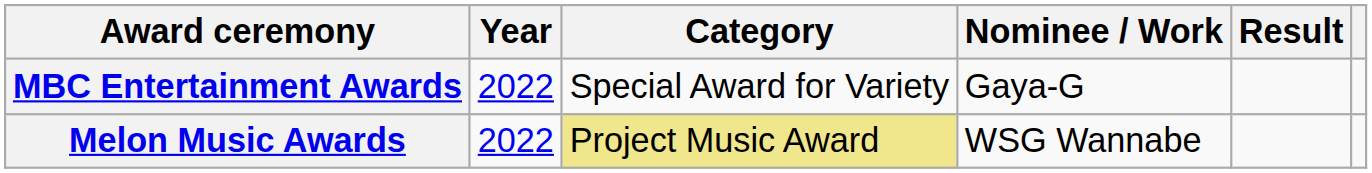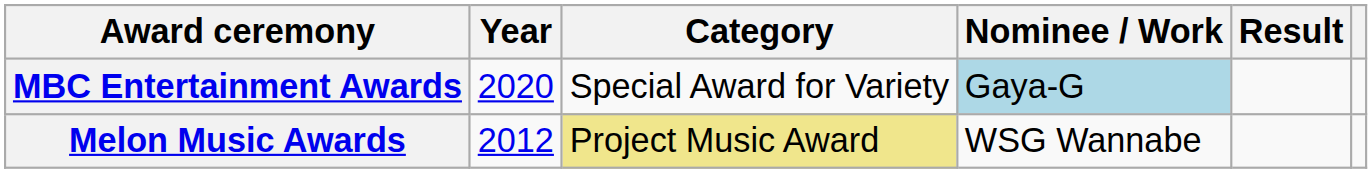MBC Entertainment Awards | Year: 2022 -> 2020
MBC Entertainment Awards | Nominee / Work: no background -> lightblue background
Melon Music Awards | Year: 2022 -> 2012
